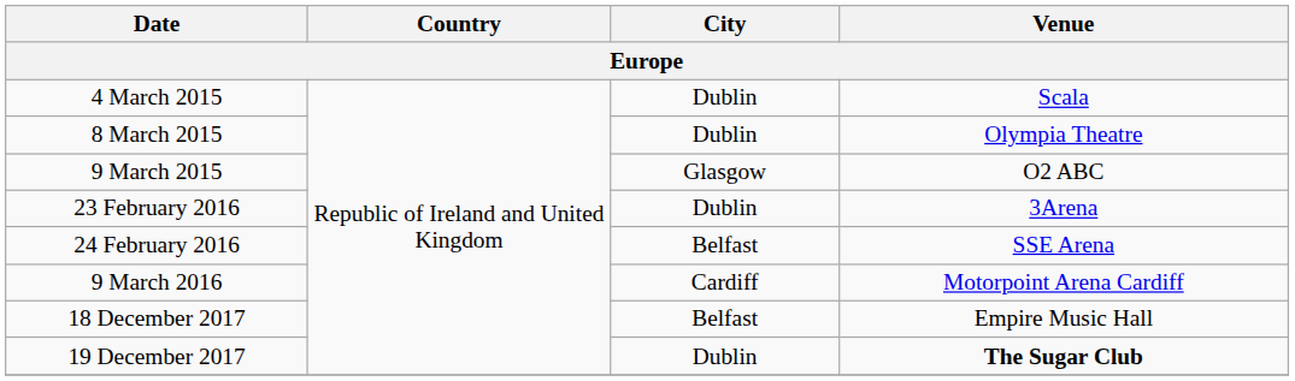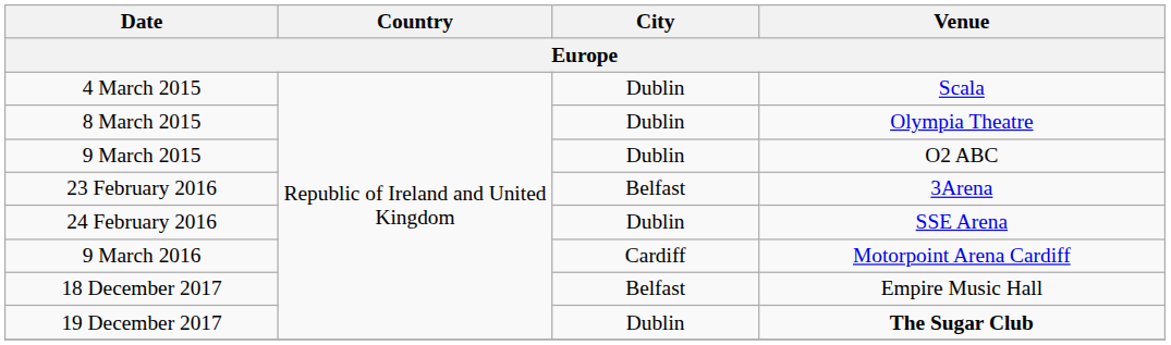9 March 2015 | City: Glasgow -> Dublin
23 February 2016 | City: Dublin -> Belfast
24 February 2016 | City: Belfast -> Dublin
